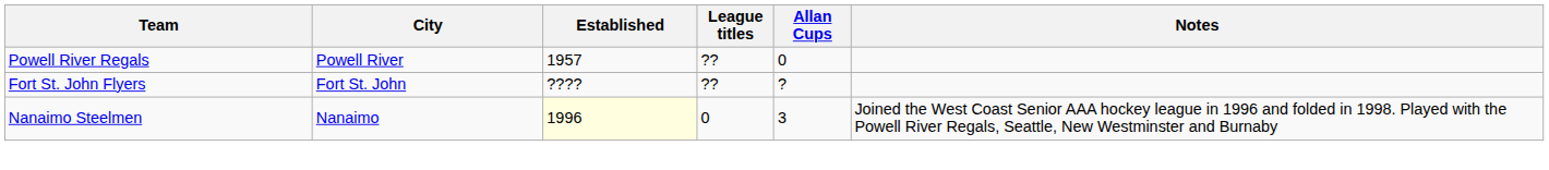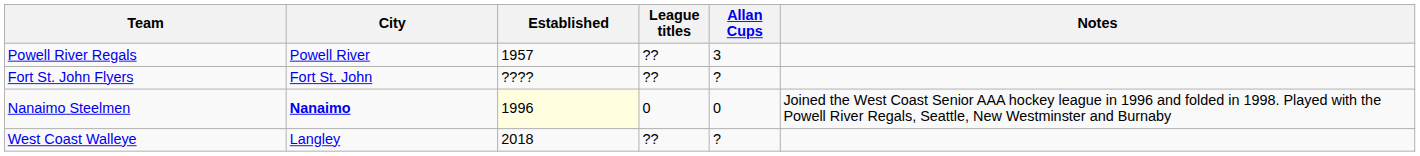Powell River Regals | Allan Cups: 0 -> 3
Nanaimo Steelmen | City: normal -> bold
Nanaimo Steelmen | Allan Cups: 3 -> 0
+ row: West Coast Walleye | Langley | 2018 | ?? | ?
